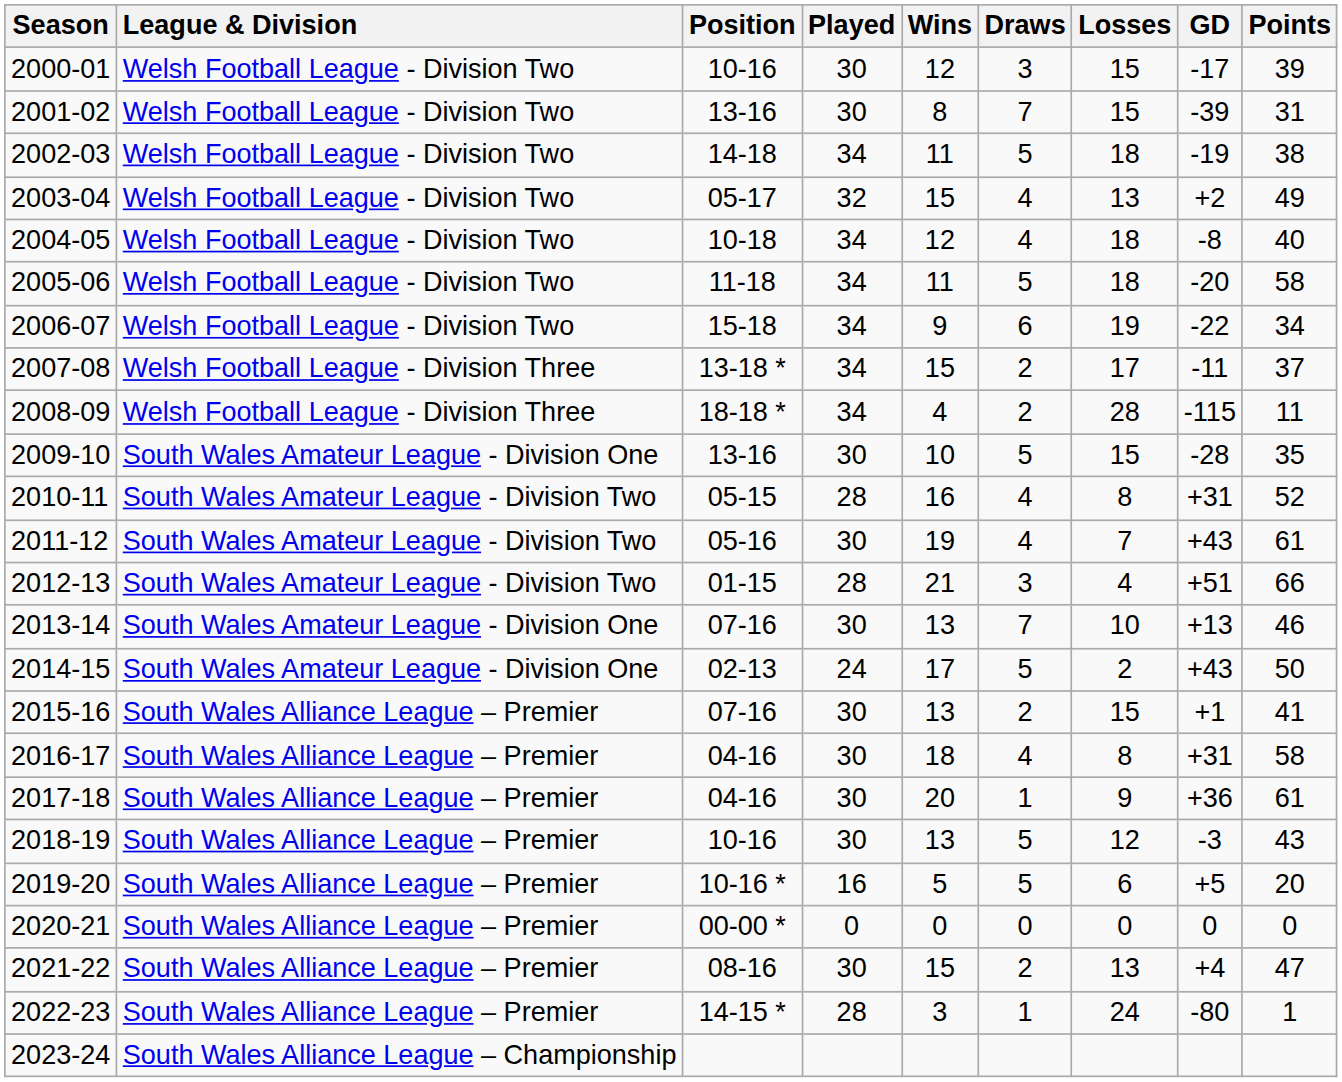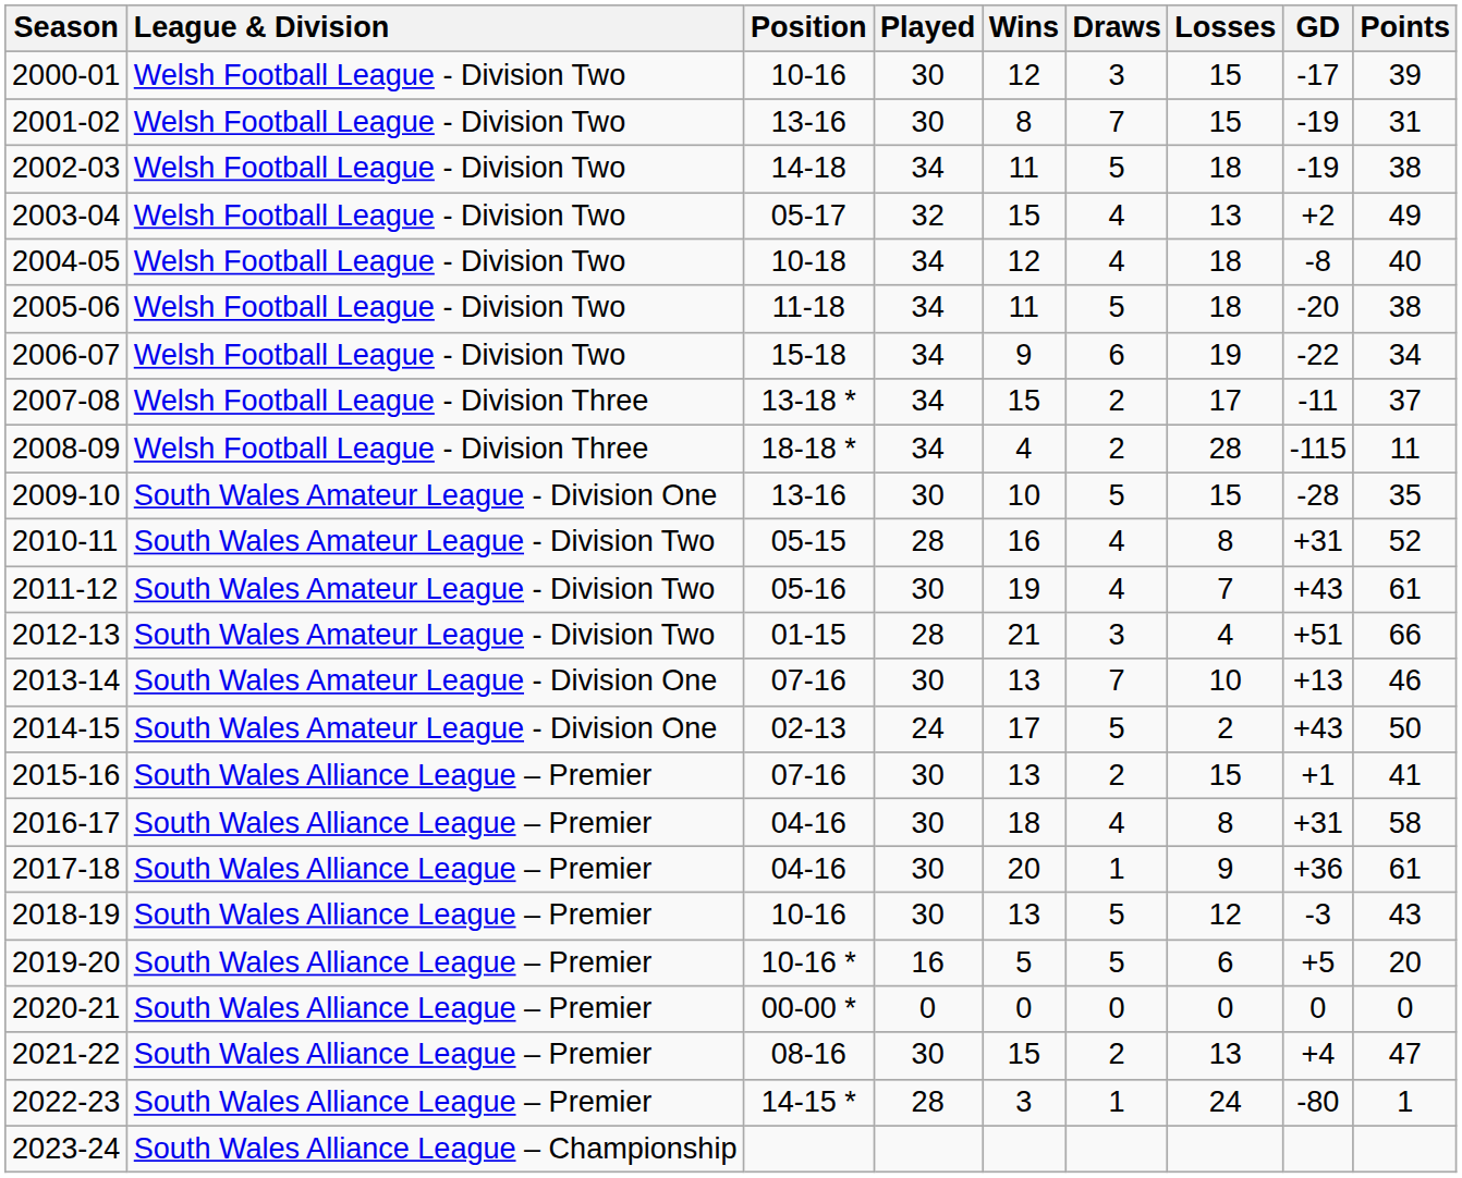2001-02 | GD: -39 -> -19
2005-06 | Points: 58 -> 38
